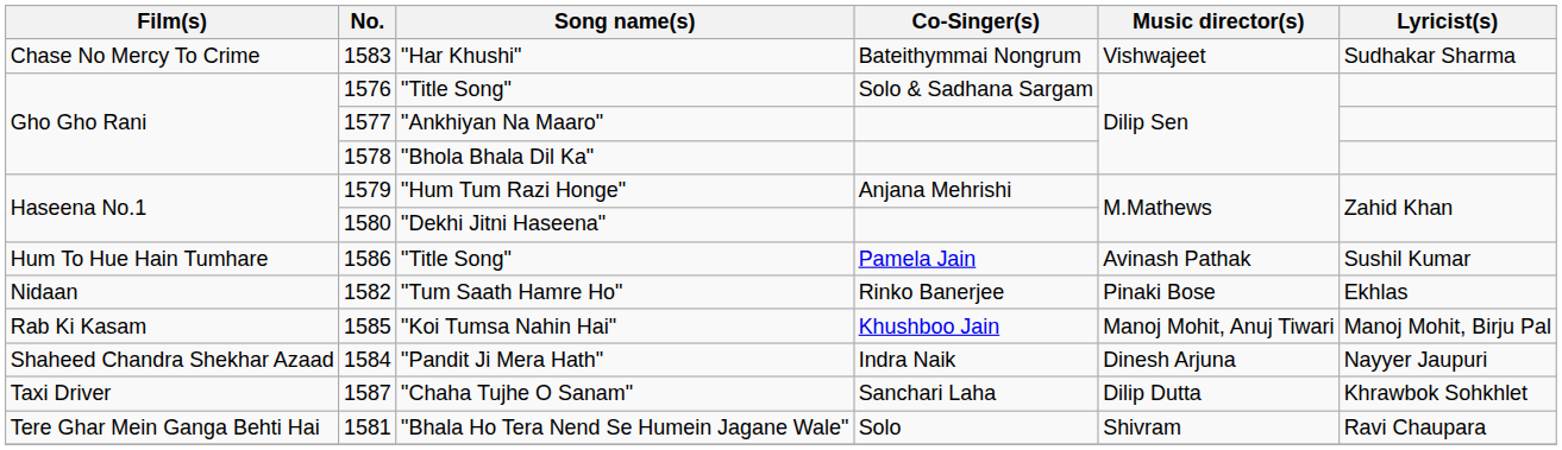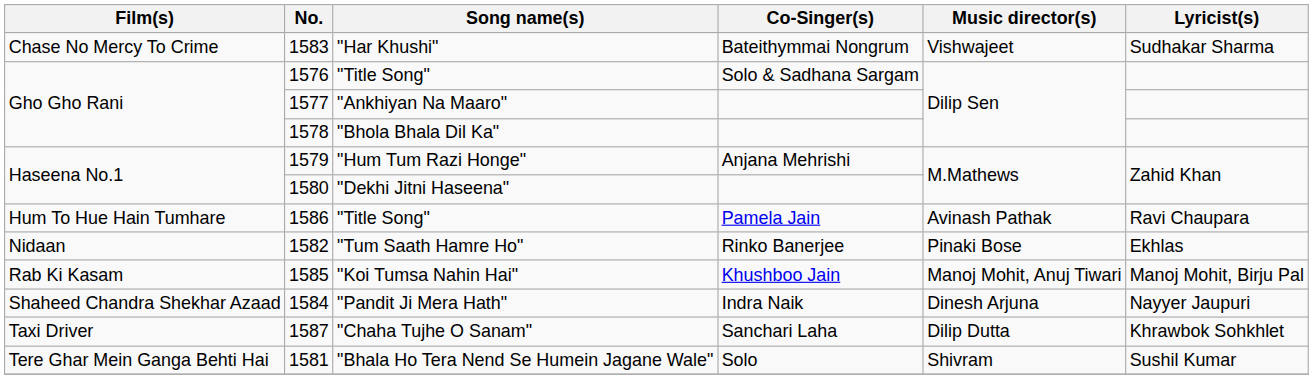1586 / "Title Song" | Lyricist(s): Sushil Kumar -> Ravi Chaupara
"Bhala Ho Tera Nend Se Humein Jagane Wale" | Lyricist(s): Ravi Chaupara -> Sushil Kumar
